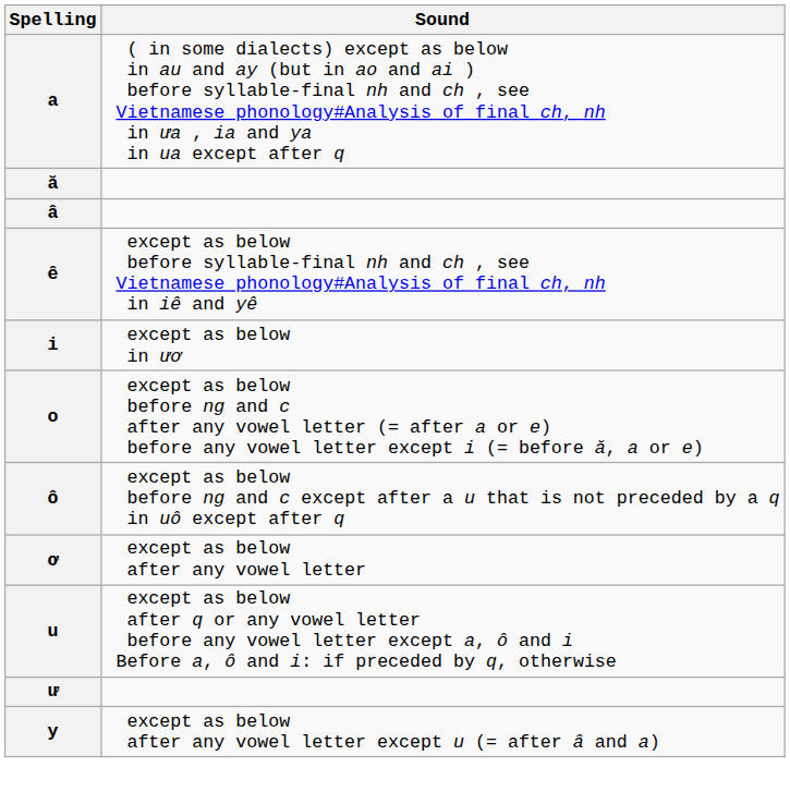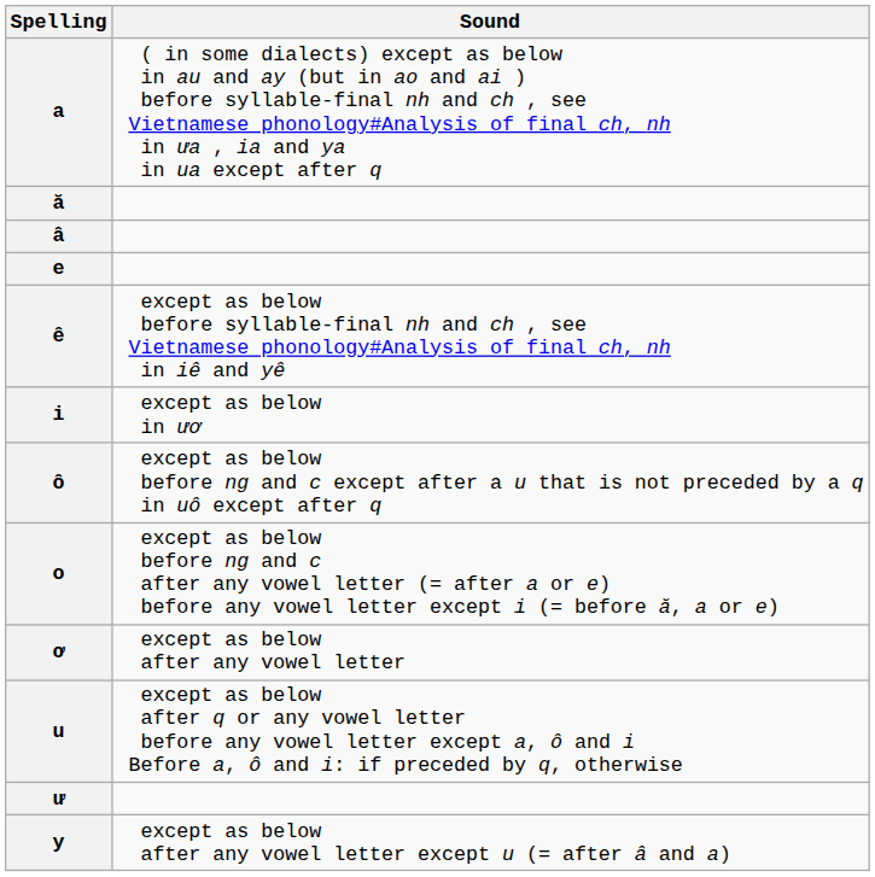+ row: e
rows swapped: o <-> ô
